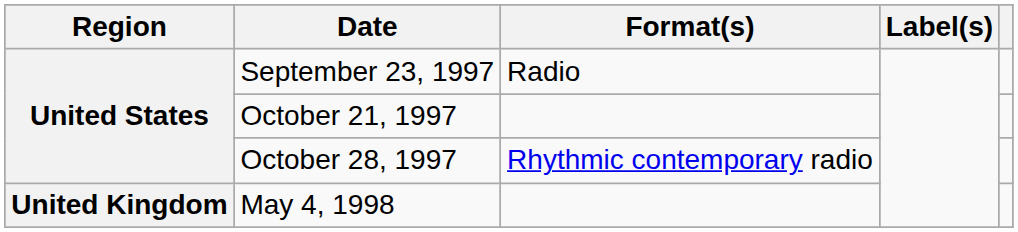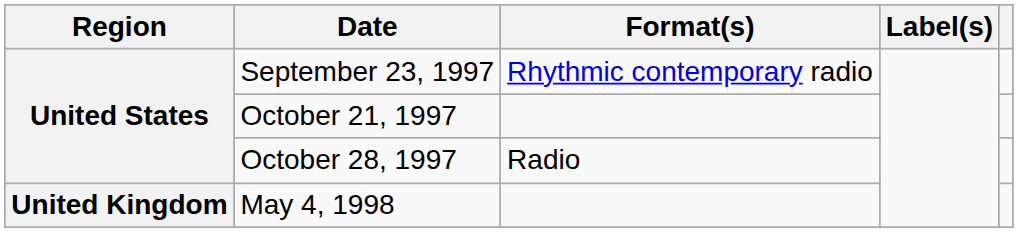September 23, 1997 | Format(s): Radio -> Rhythmic contemporary radio
October 28, 1997 | Format(s): Rhythmic contemporary radio -> Radio
